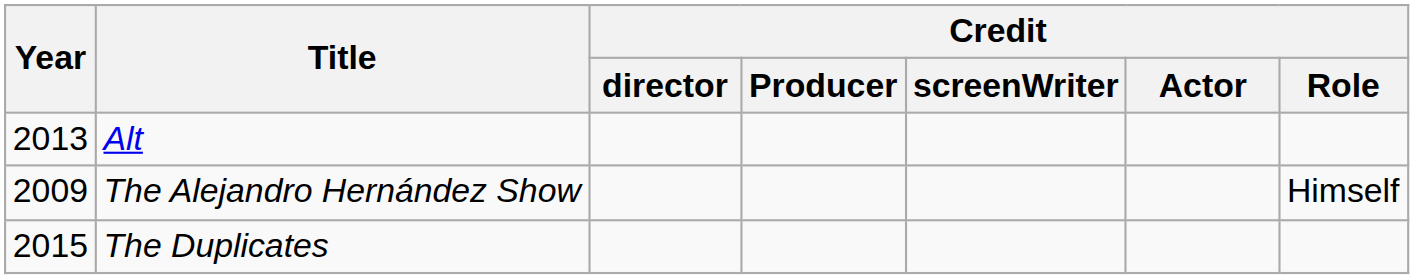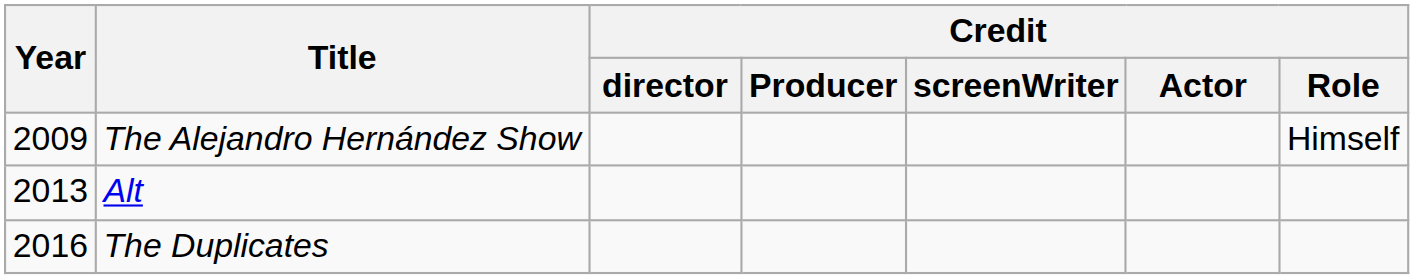rows swapped: The Alejandro Hernández Show <-> Alt
The Duplicates | Year: 2015 -> 2016
